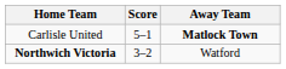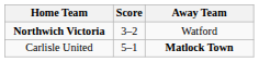rows swapped: Carlisle United <-> Northwich Victoria
